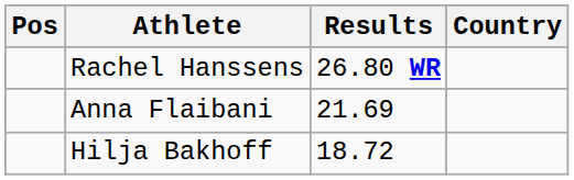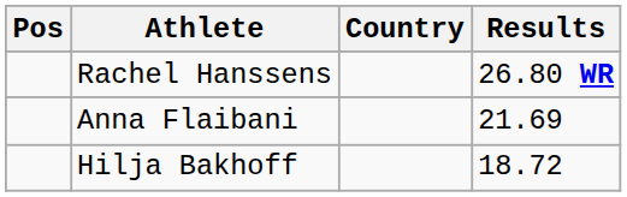columns swapped: Country <-> Results
